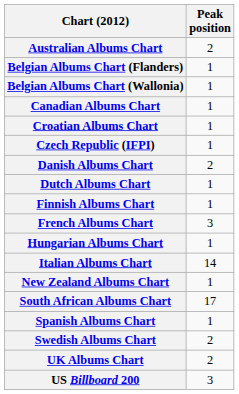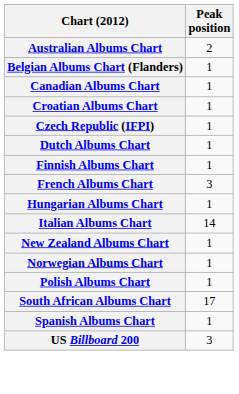- row: Belgian Albums Chart (Wallonia) | 1
- row: Danish Albums Chart | 2
+ row: Norwegian Albums Chart | 1
+ row: Polish Albums Chart | 1
- row: Swedish Albums Chart | 2
- row: UK Albums Chart | 2
